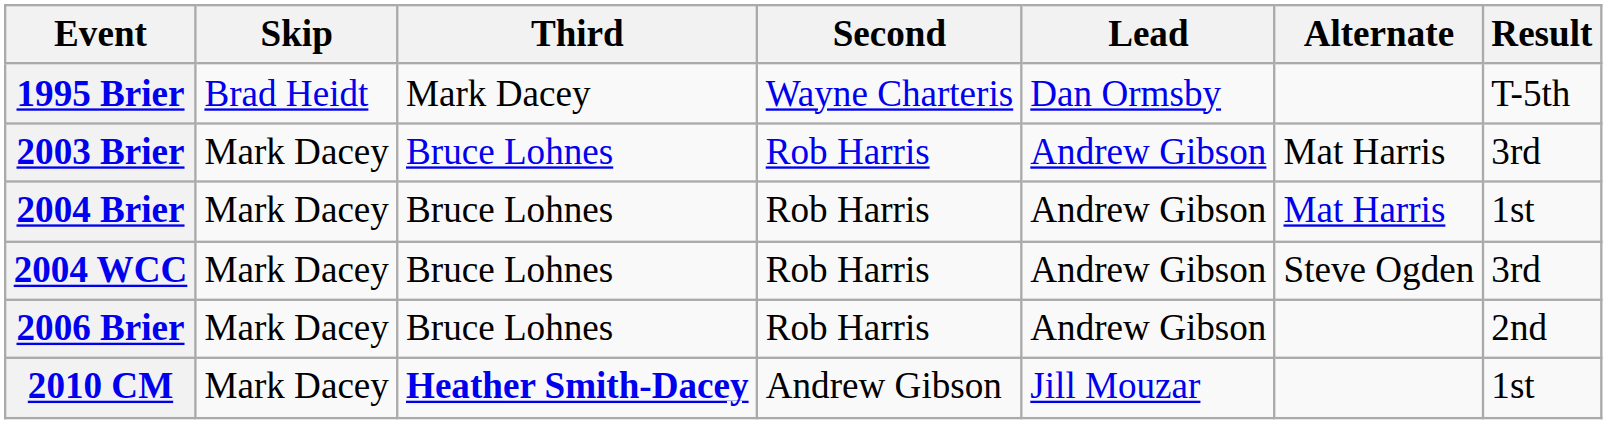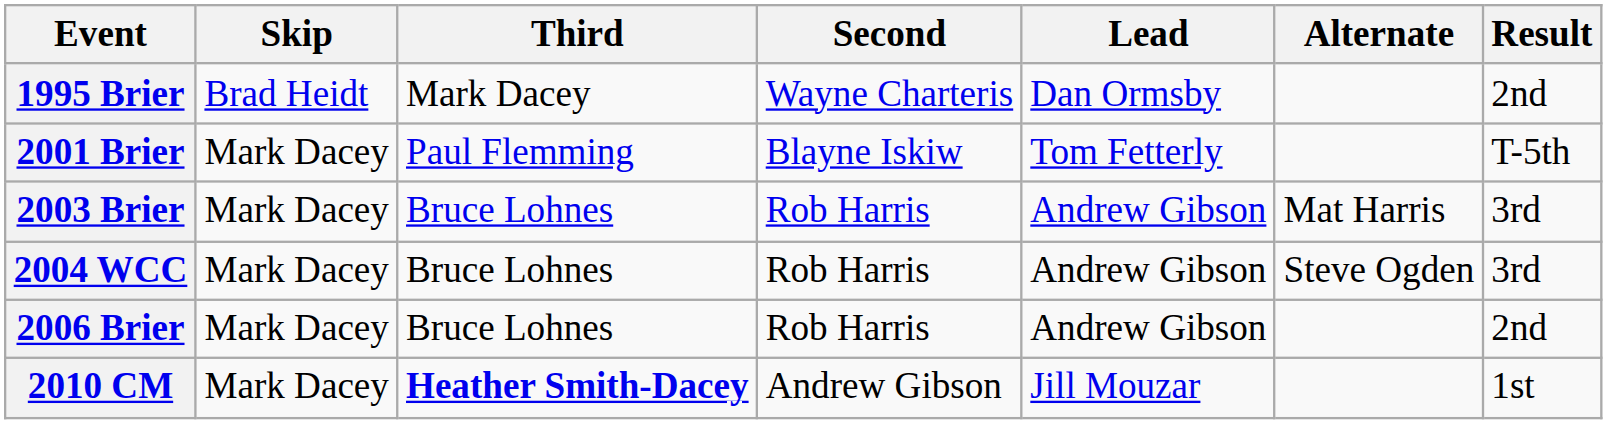1995 Brier | Result: T-5th -> 2nd
+ row: 2001 Brier | Mark Dacey | Paul Flemming | Blayne Iskiw | Tom Fetterly | T-5th
- row: 2004 Brier | Mark Dacey | Bruce Lohnes | Rob Harris | Andrew Gibson | Mat Harris | 1st
